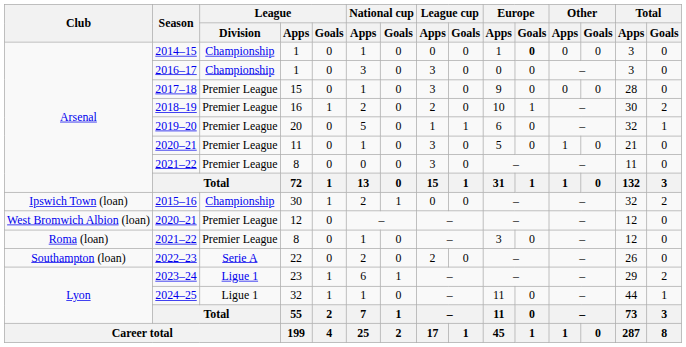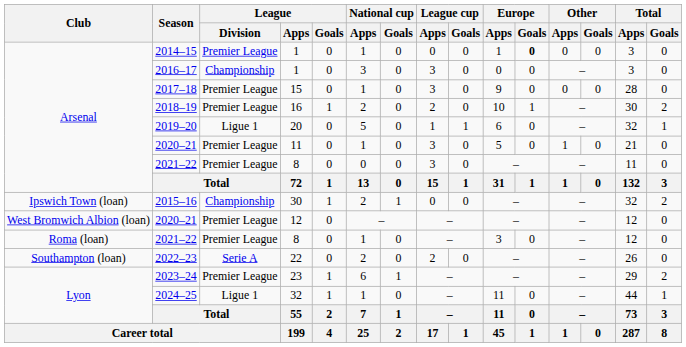2014–15 | League / Division: Championship -> Premier League
2019–20 | League / Division: Premier League -> Ligue 1
2023–24 | League / Division: Ligue 1 -> Premier League
